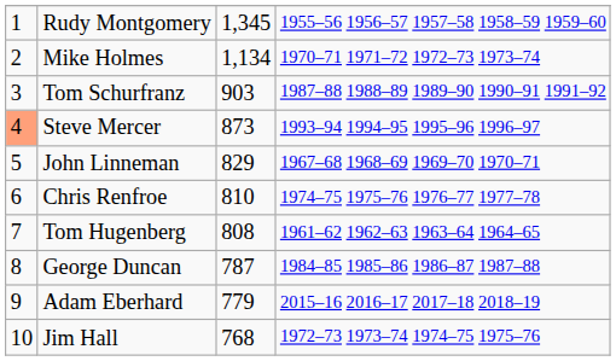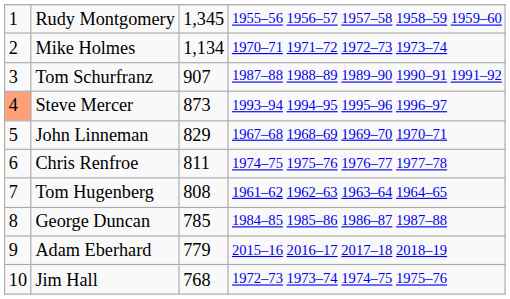Tom Schurfranz | column 3: 903 -> 907
Chris Renfroe | column 3: 810 -> 811
George Duncan | column 3: 787 -> 785
